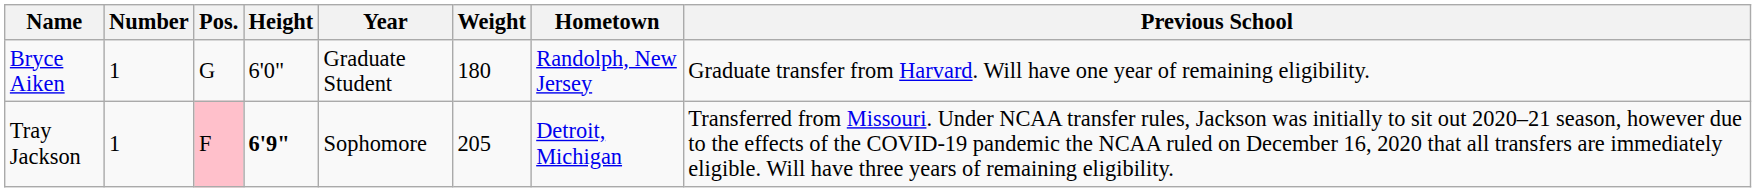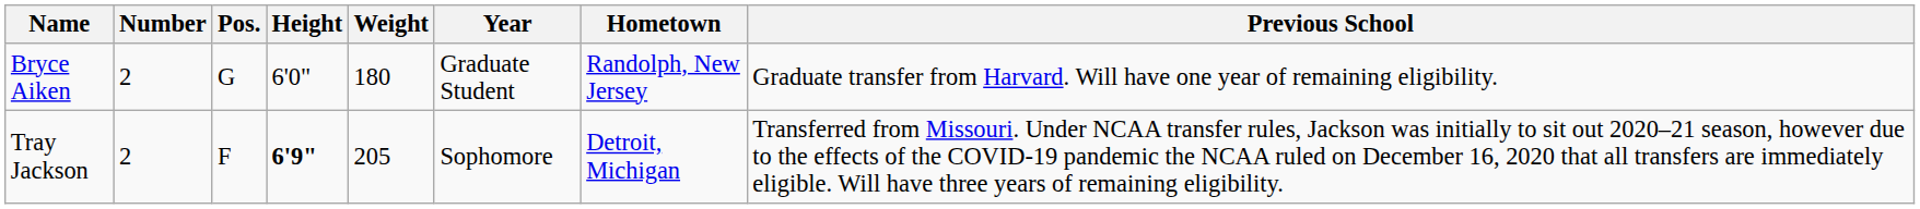columns swapped: Weight <-> Year
Bryce Aiken | Number: 1 -> 2
Tray Jackson | Number: 1 -> 2
Tray Jackson | Pos.: pink background -> no background
